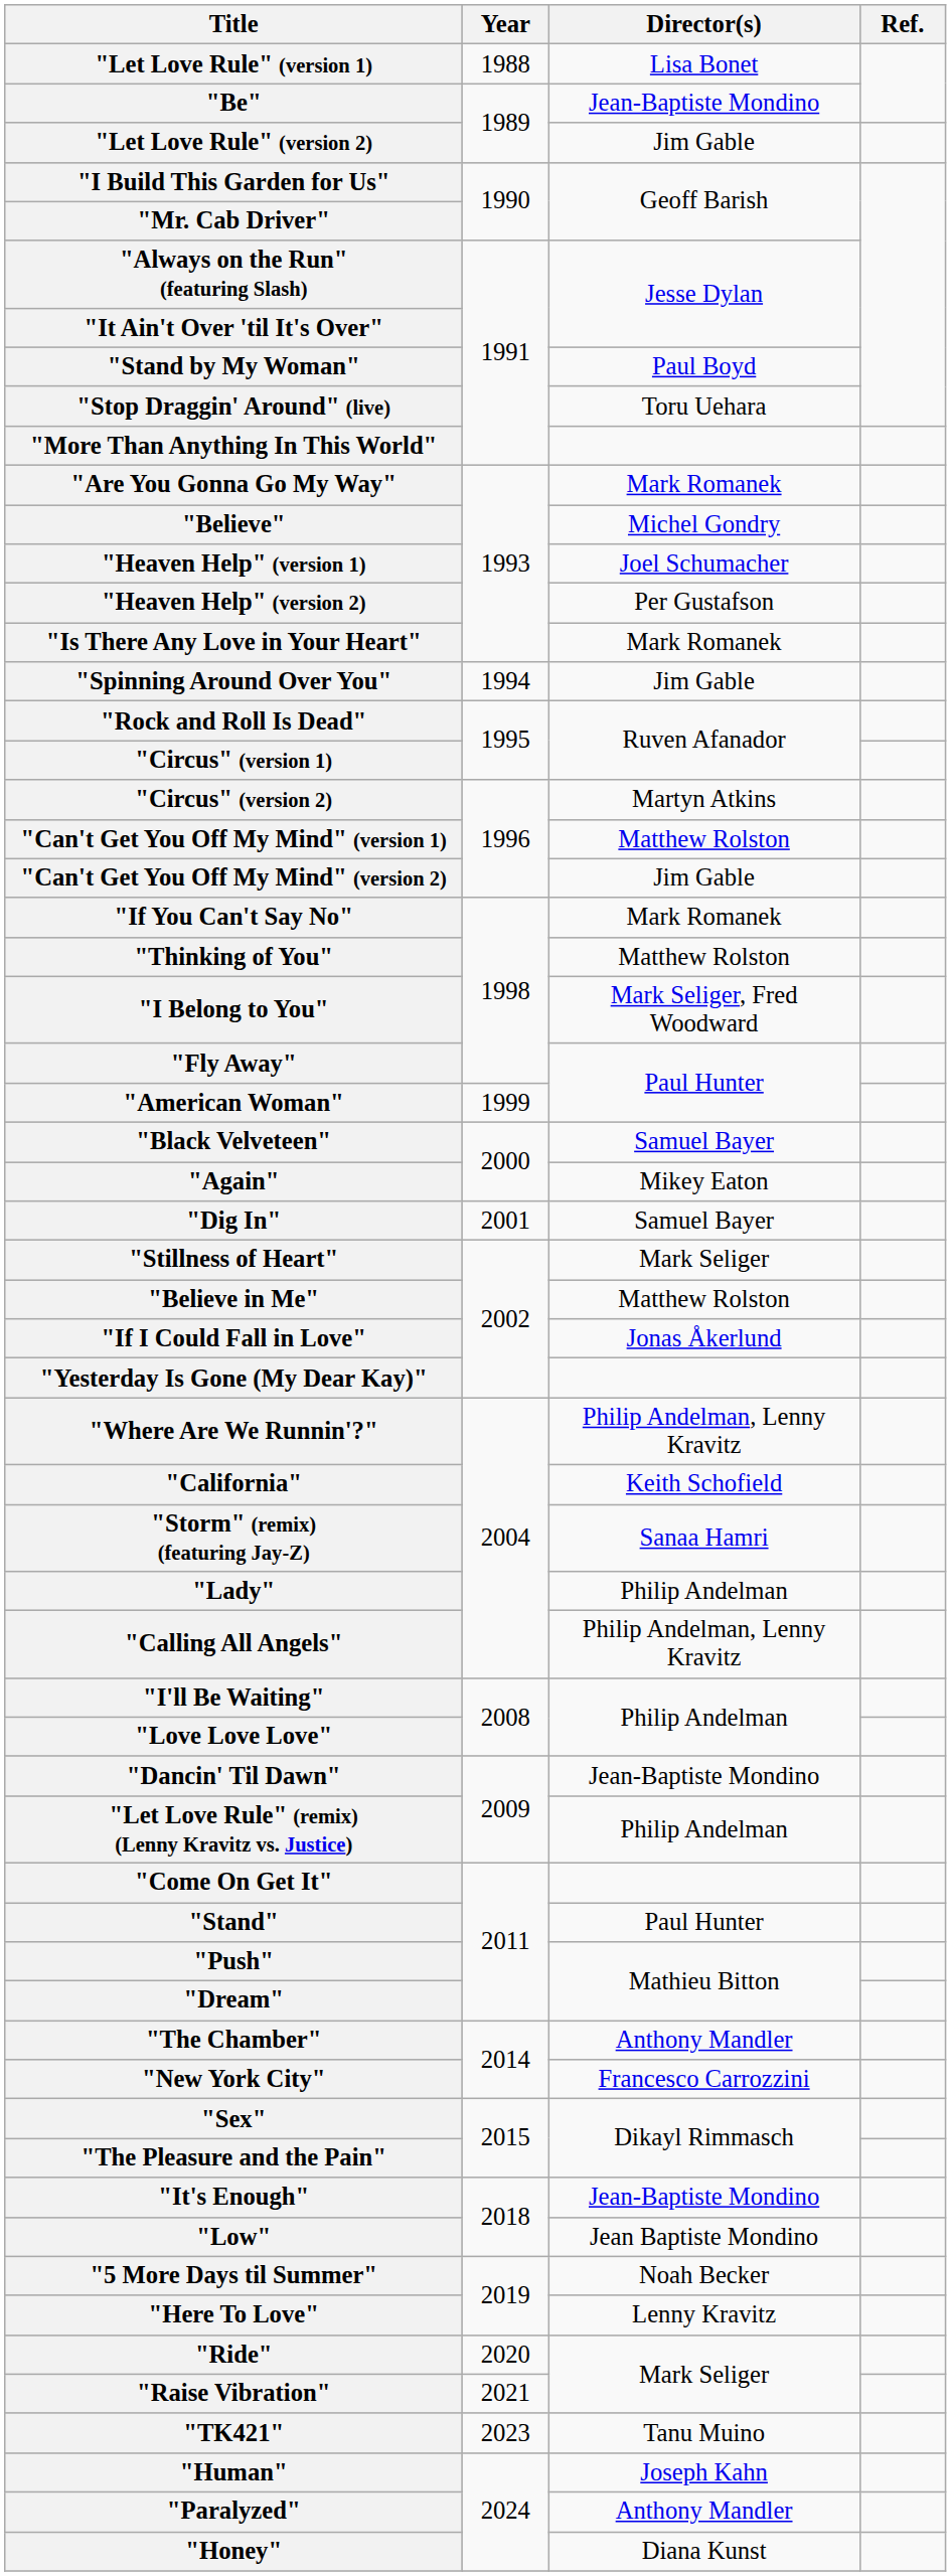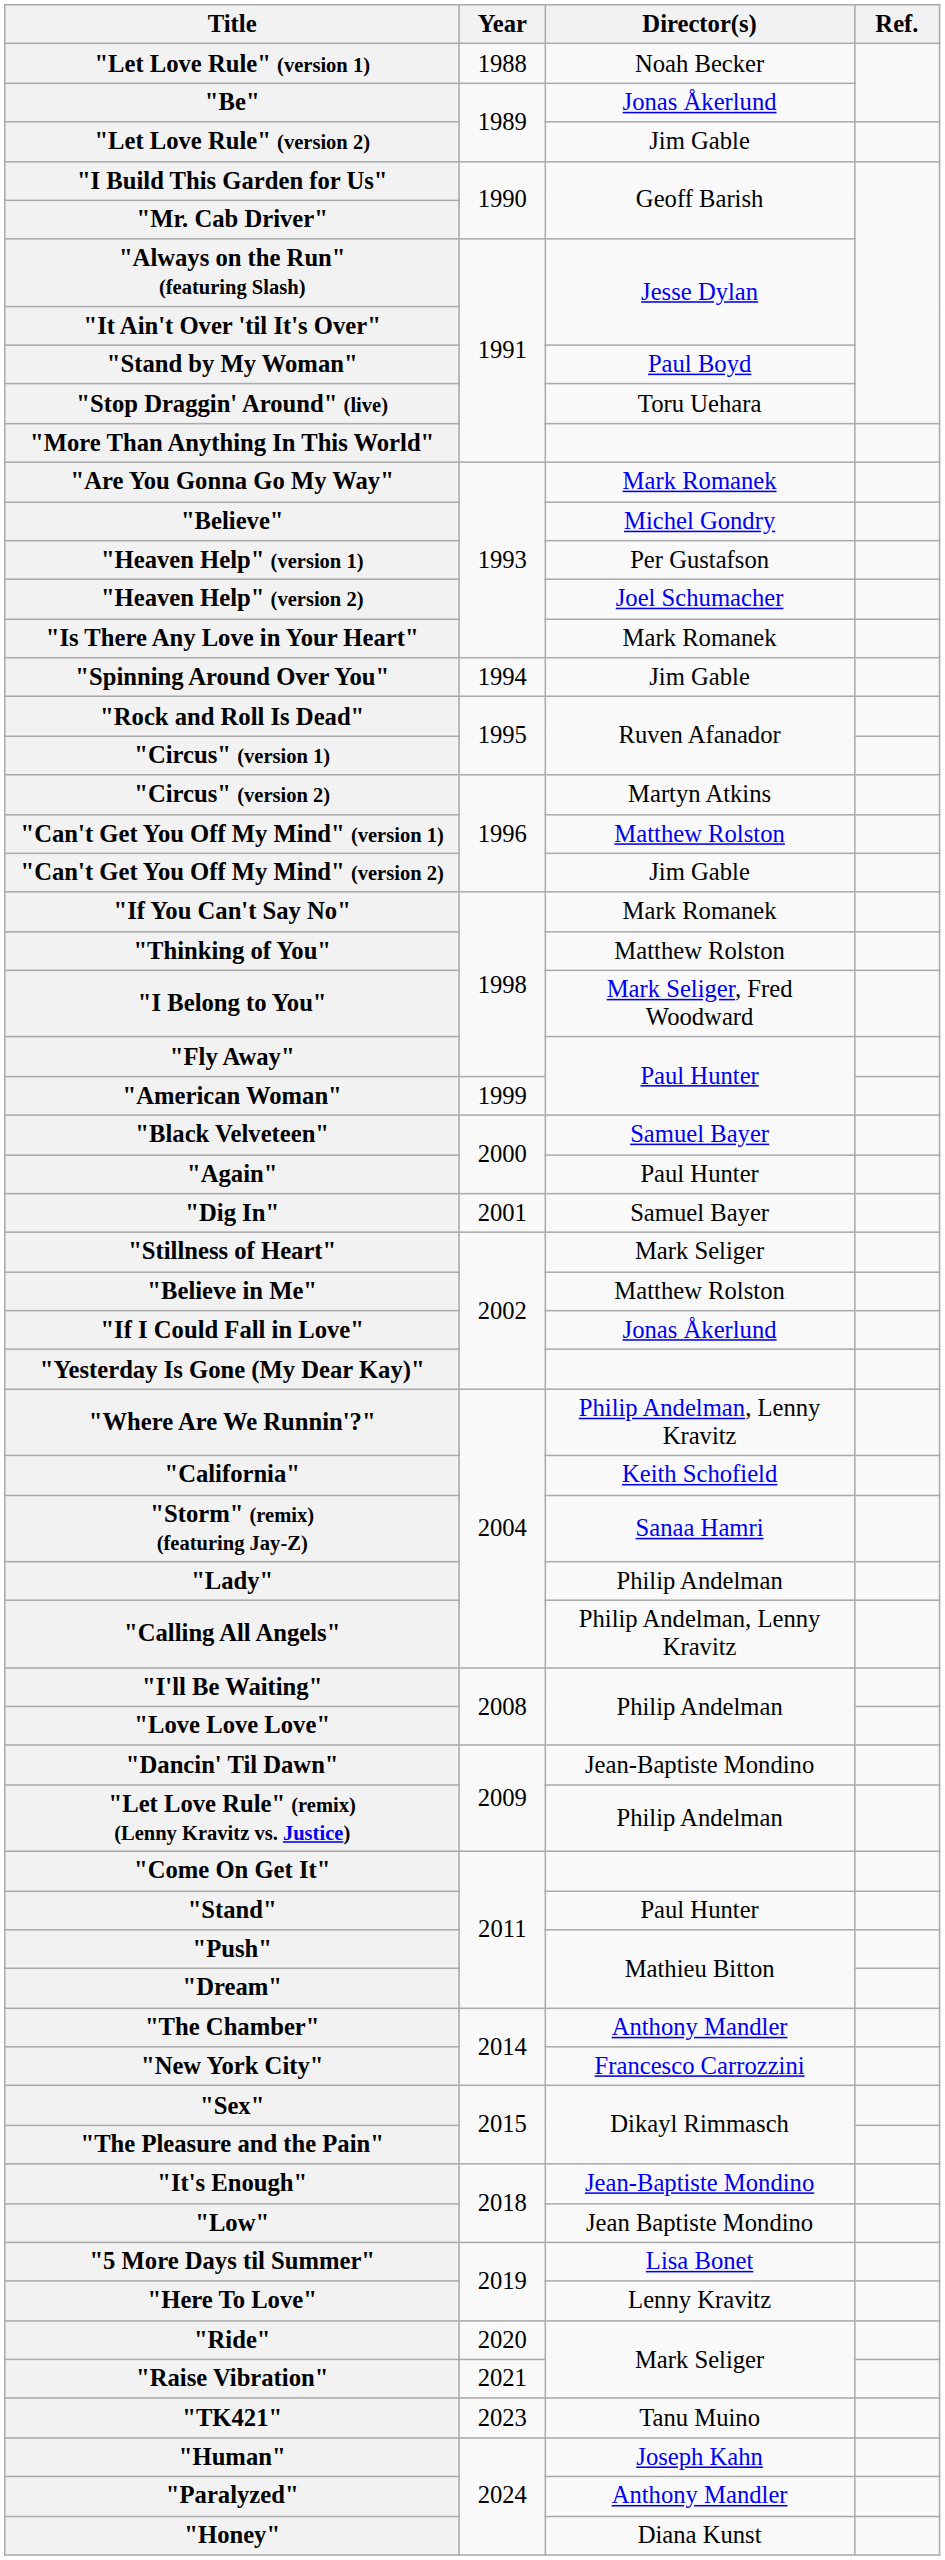"Let Love Rule" (version 1) | Director(s): Lisa Bonet -> Noah Becker
"Be" | Director(s): Jean-Baptiste Mondino -> Jonas Åkerlund
"Heaven Help" (version 1) | Director(s): Joel Schumacher -> Per Gustafson
"Heaven Help" (version 2) | Director(s): Per Gustafson -> Joel Schumacher
"Again" | Director(s): Mikey Eaton -> Paul Hunter
"5 More Days til Summer" | Director(s): Noah Becker -> Lisa Bonet
